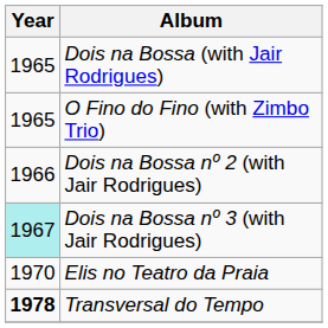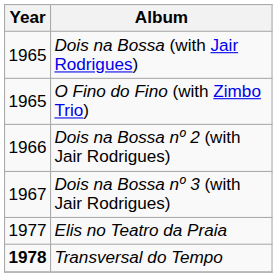Dois na Bossa nº 3 (with Jair Rodrigues) | Year: paleturquoise background -> no background
Elis no Teatro da Praia | Year: 1970 -> 1977
